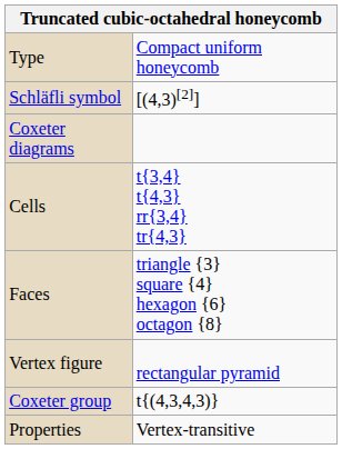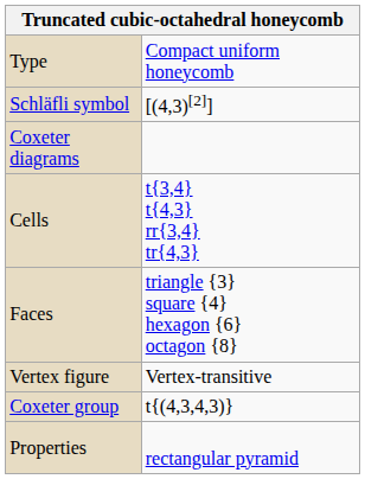Vertex figure | column 2: rectangular pyramid -> Vertex-transitive
Properties | column 2: Vertex-transitive -> rectangular pyramid
